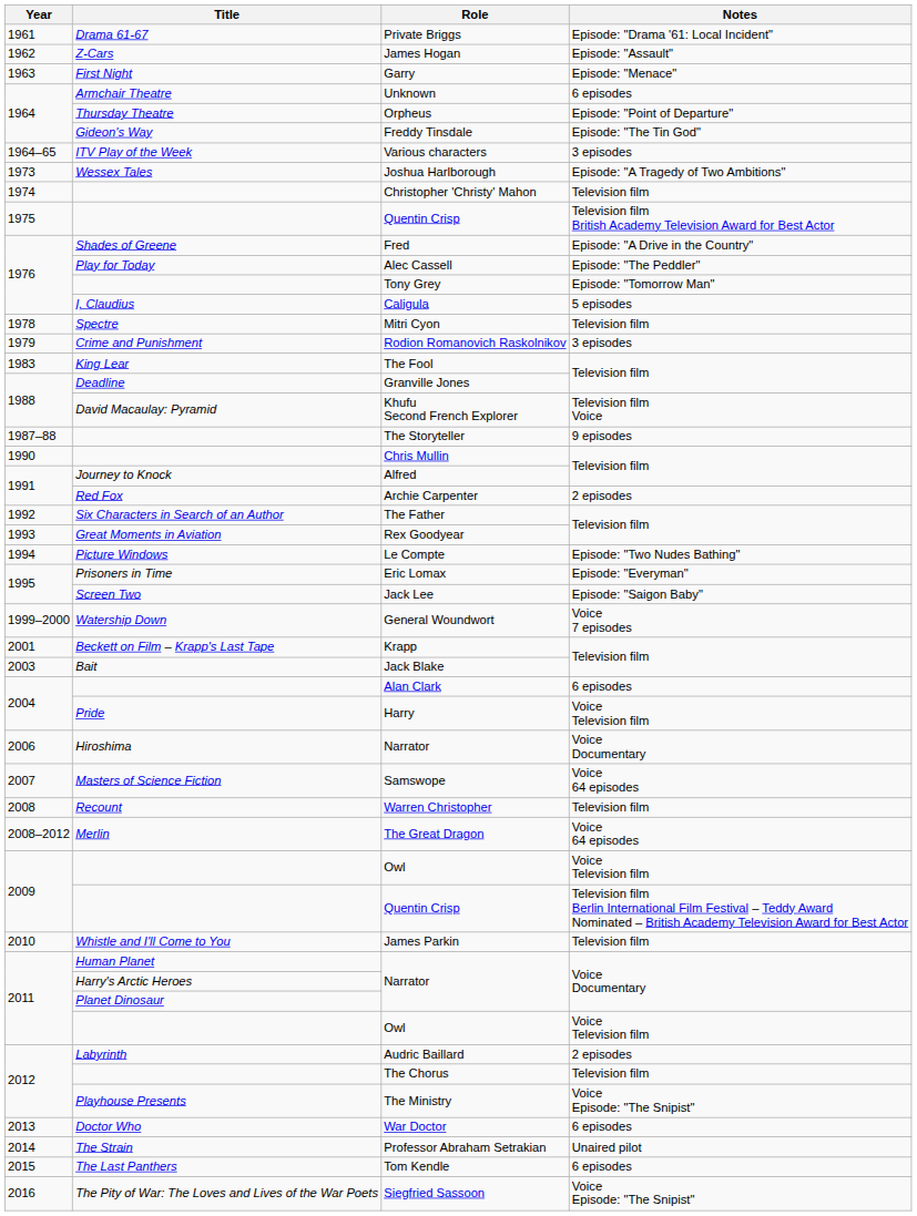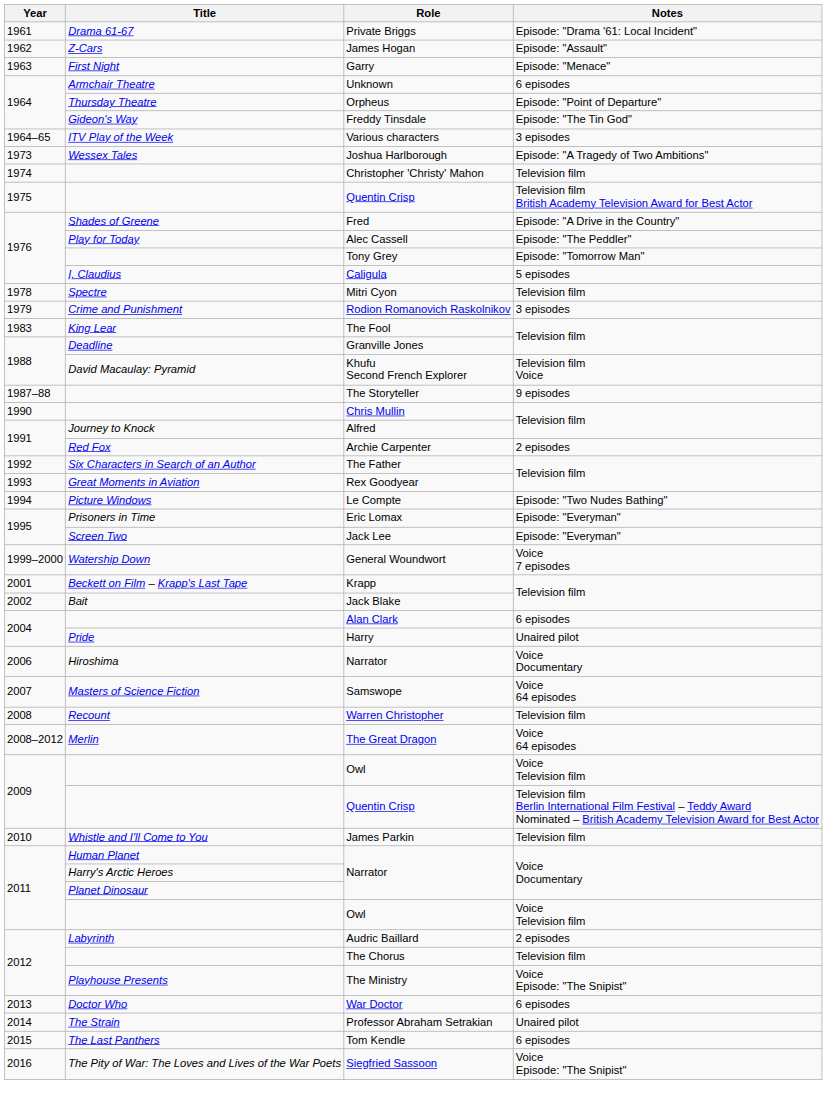Jack Lee | Notes: Episode: "Saigon Baby" -> Episode: "Everyman"
Jack Blake | Year: 2003 -> 2002
Harry | Notes: Voice Television film -> Unaired pilot
